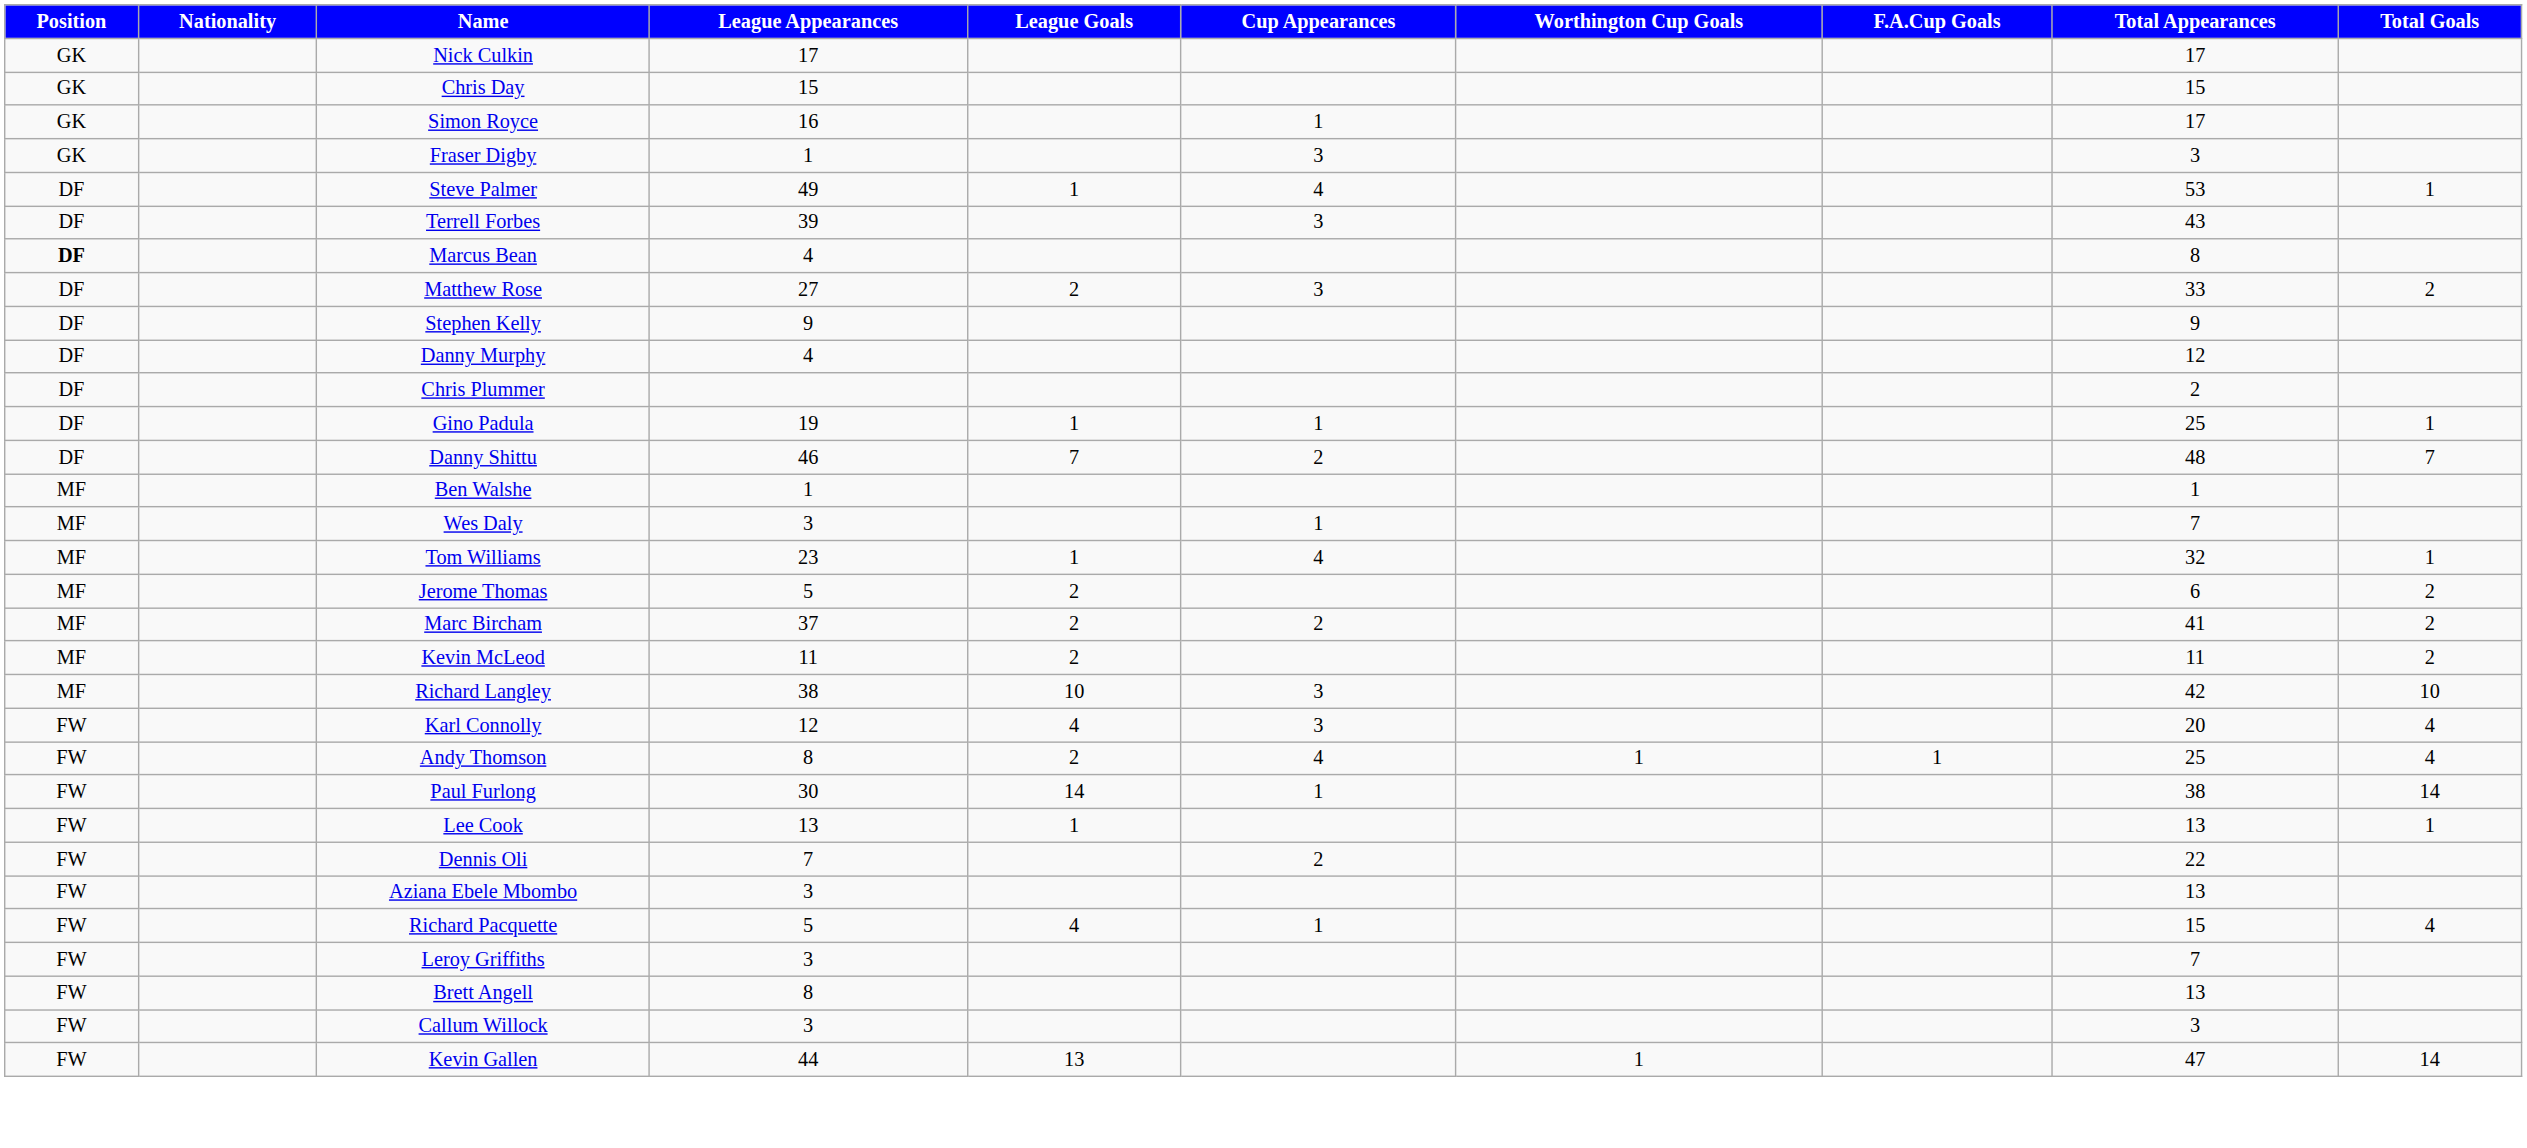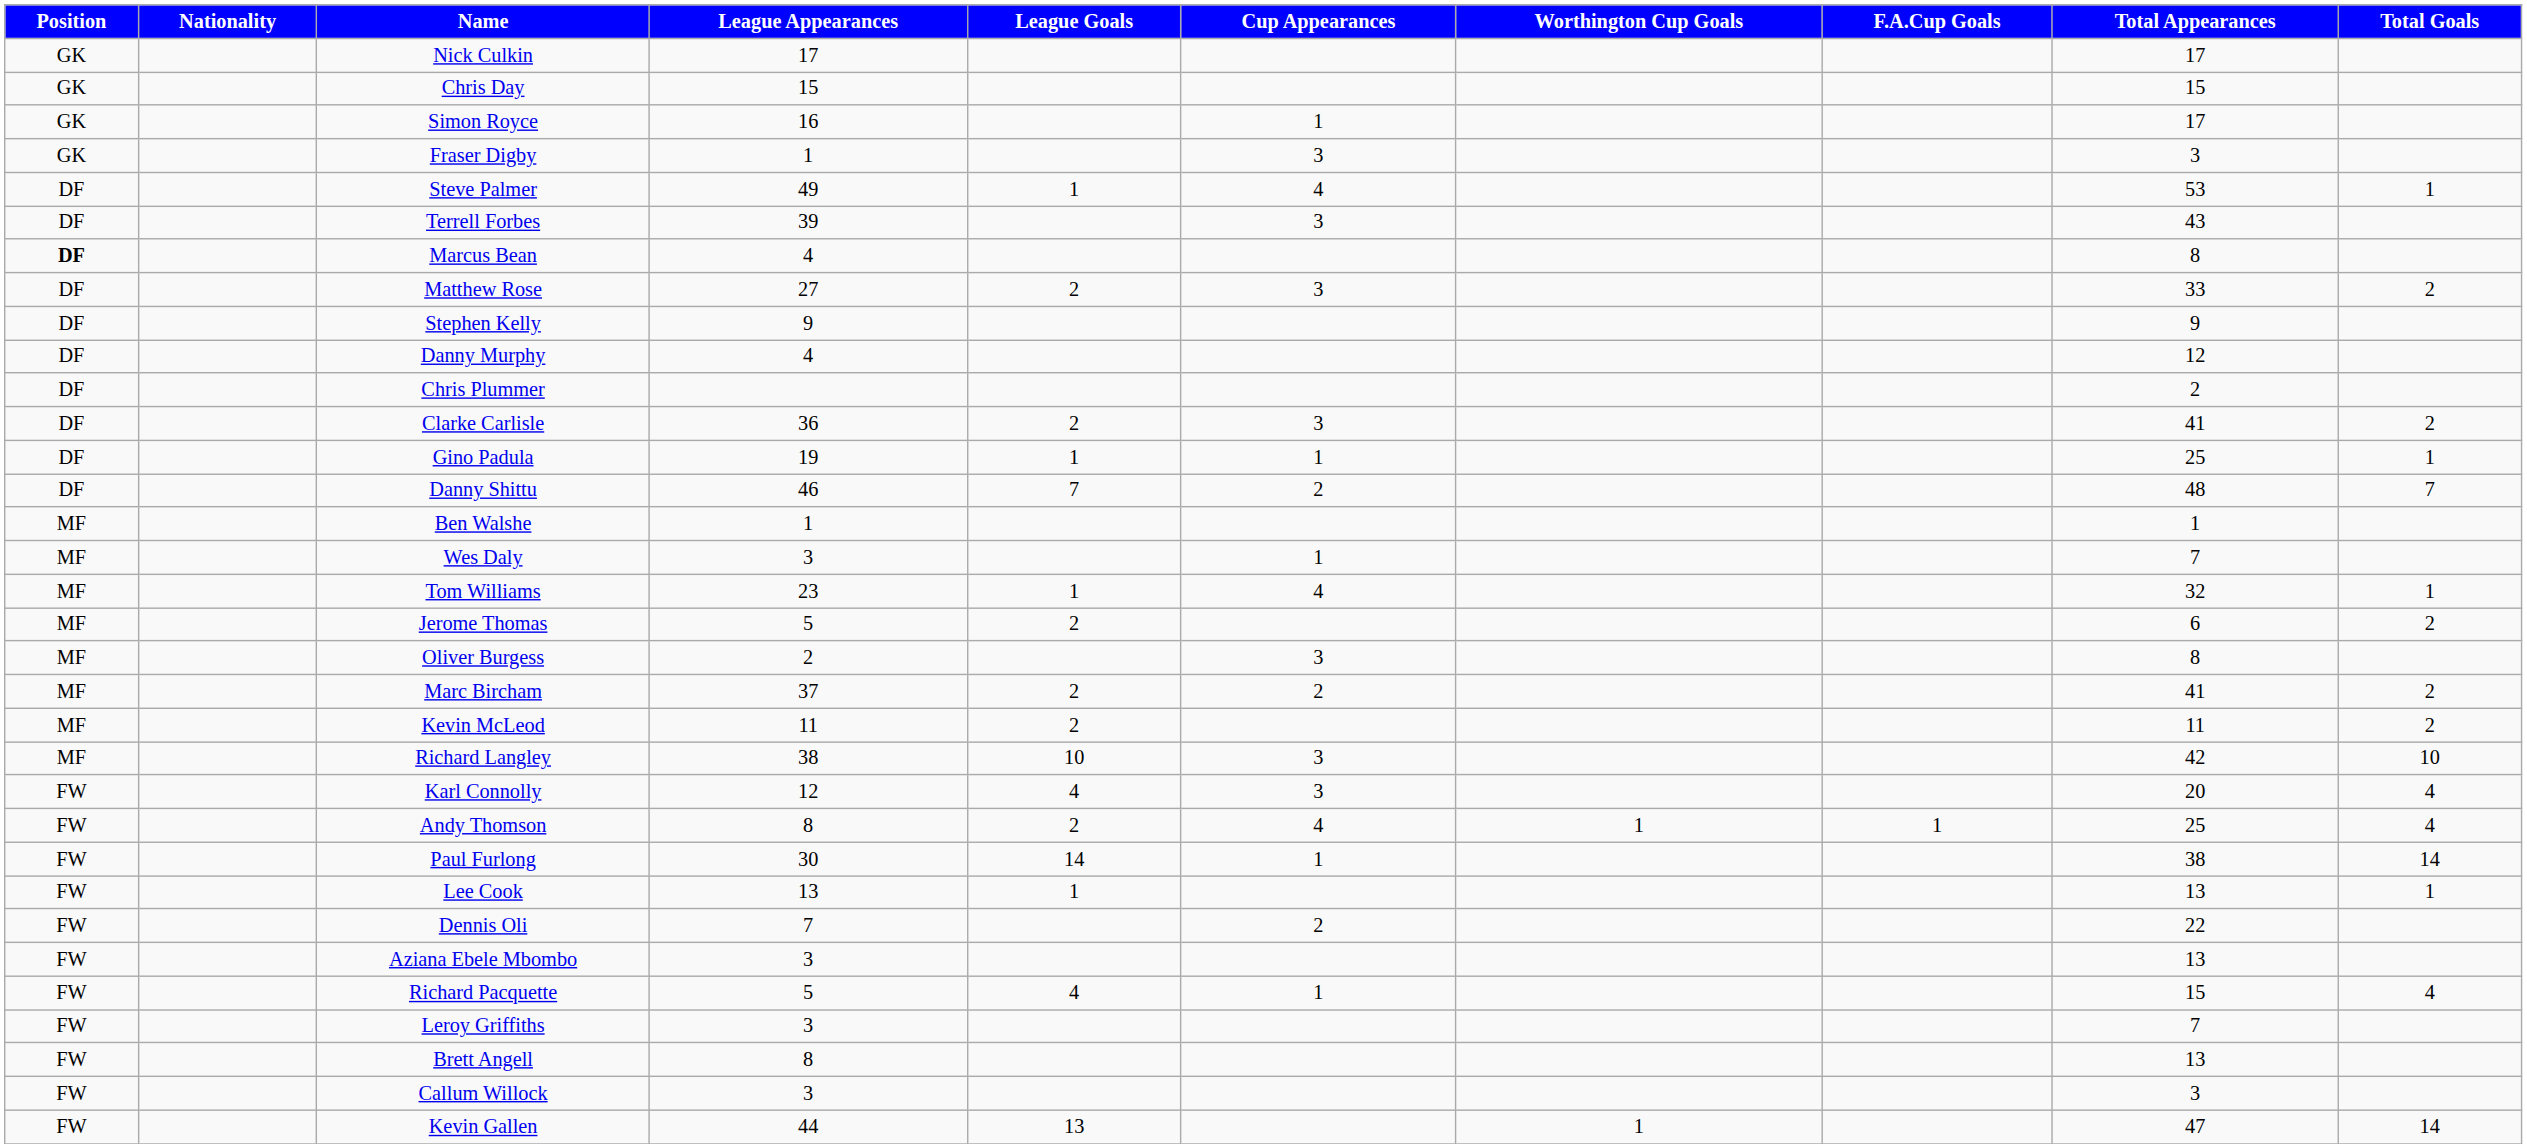+ row: DF | Clarke Carlisle | 36 | 2 | 3 | 41 | 2
+ row: MF | Oliver Burgess | 2 | 3 | 8
